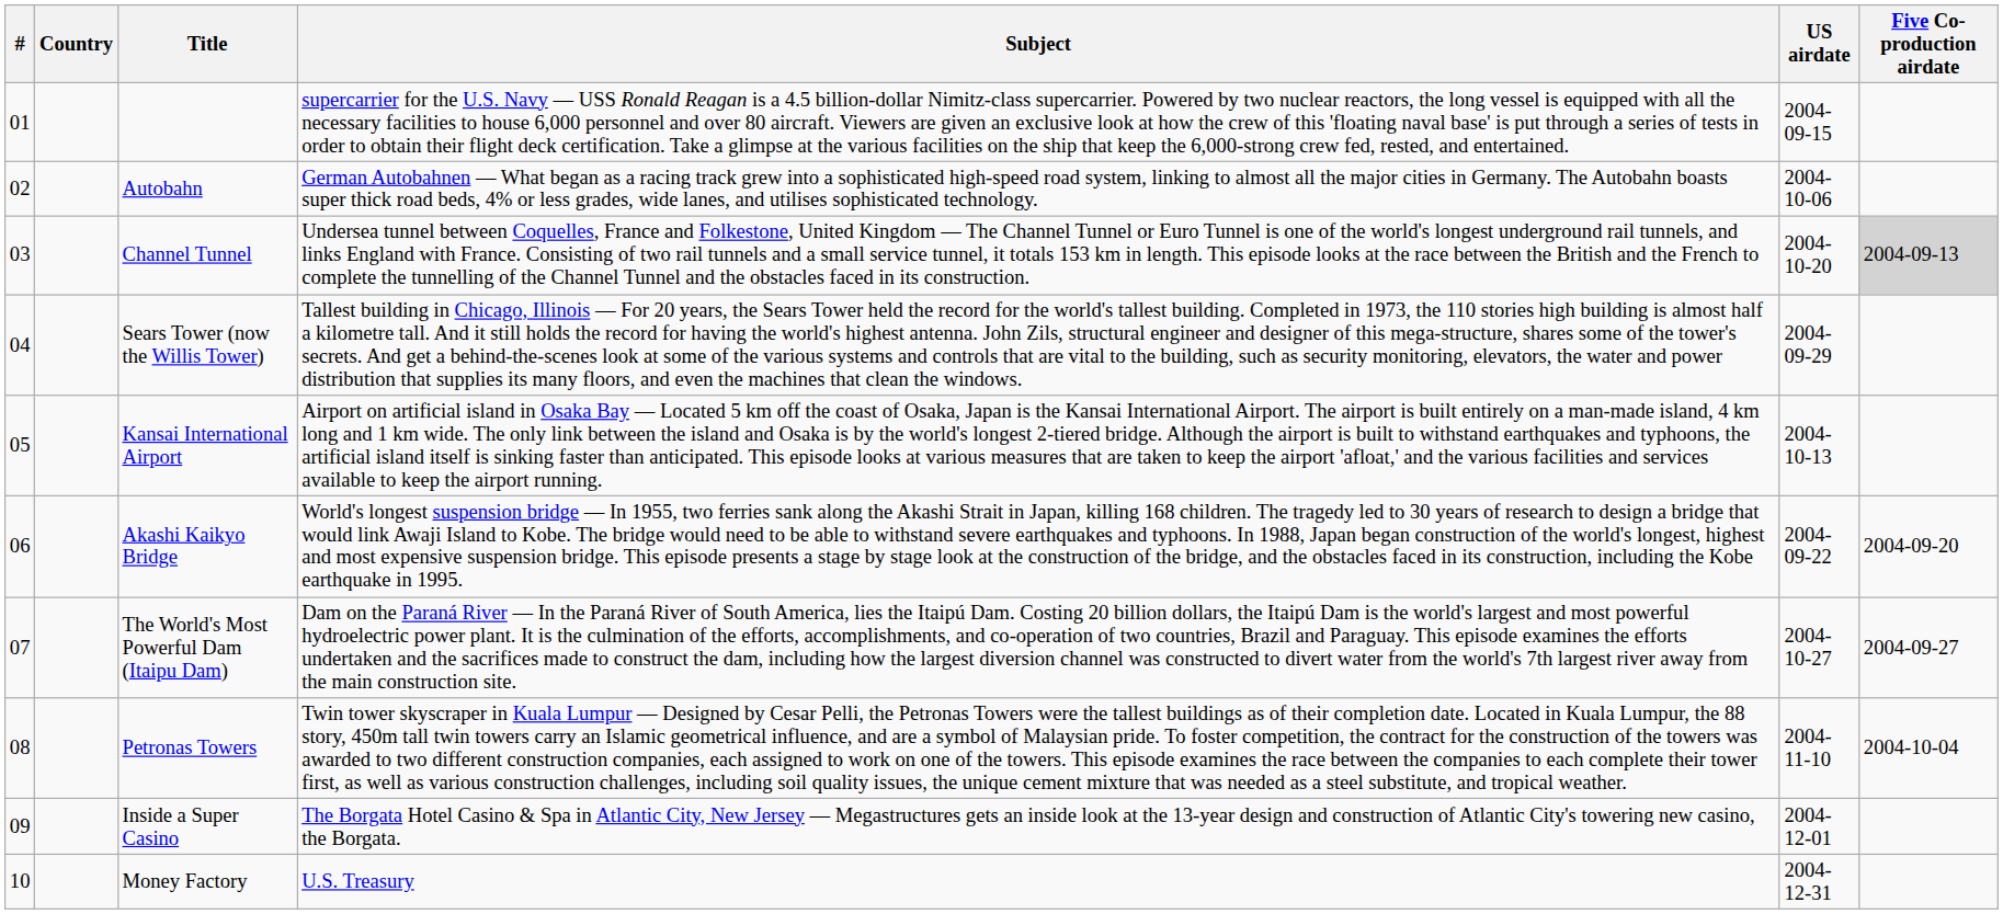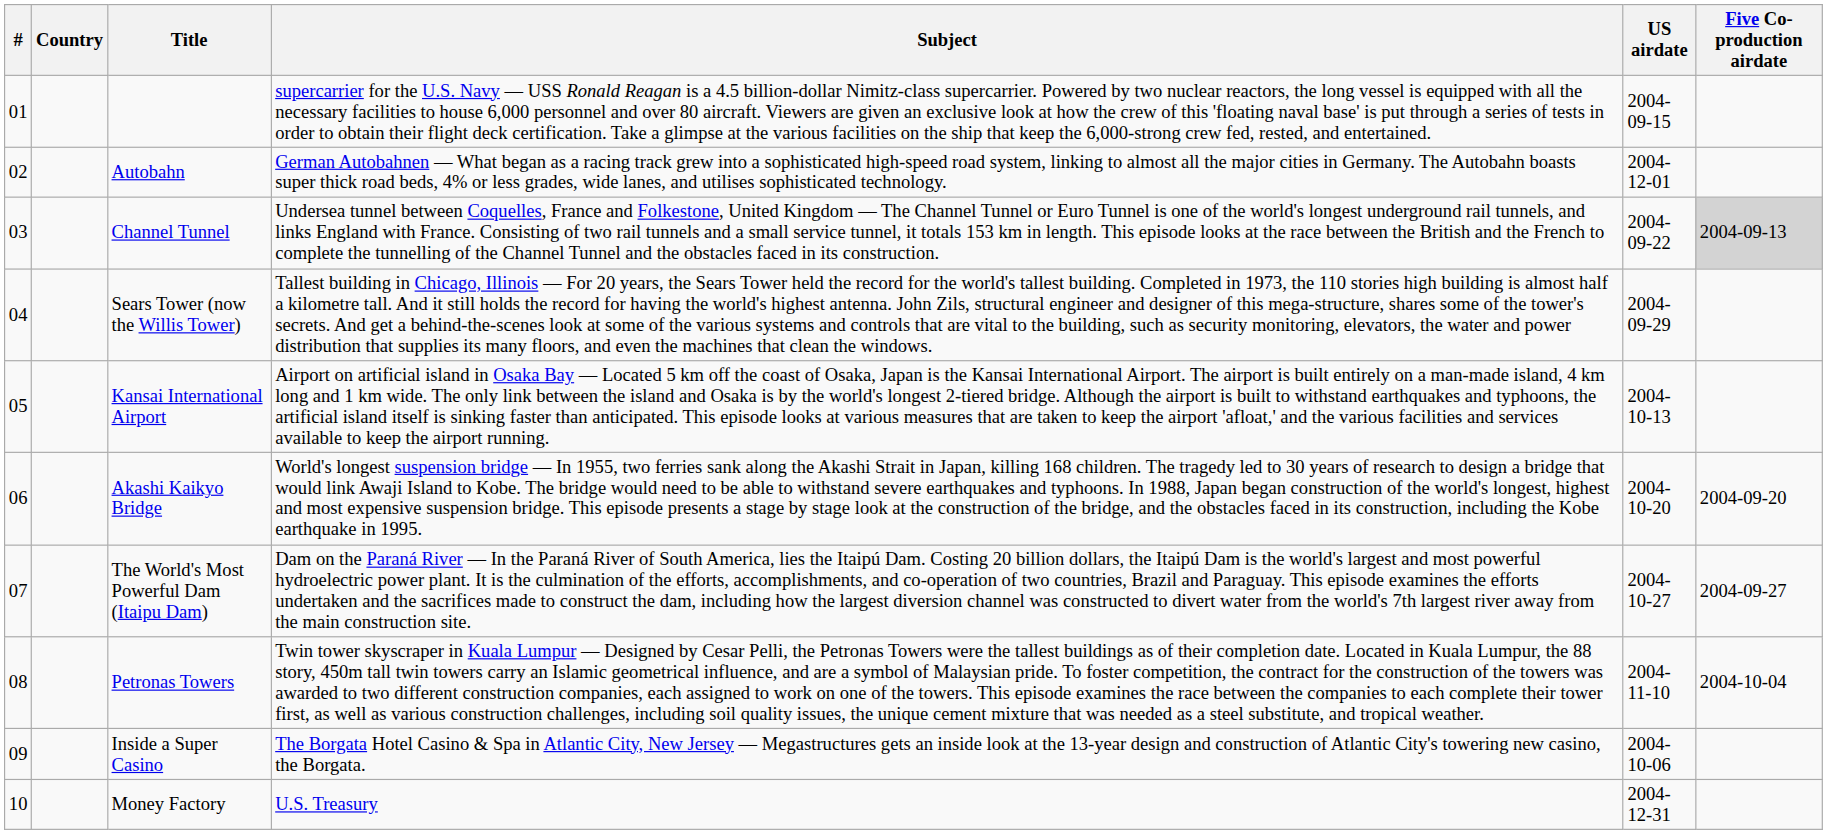Autobahn | US airdate: 2004-10-06 -> 2004-12-01
Channel Tunnel | US airdate: 2004-10-20 -> 2004-09-22
Akashi Kaikyo Bridge | US airdate: 2004-09-22 -> 2004-10-20
Inside a Super Casino | US airdate: 2004-12-01 -> 2004-10-06
